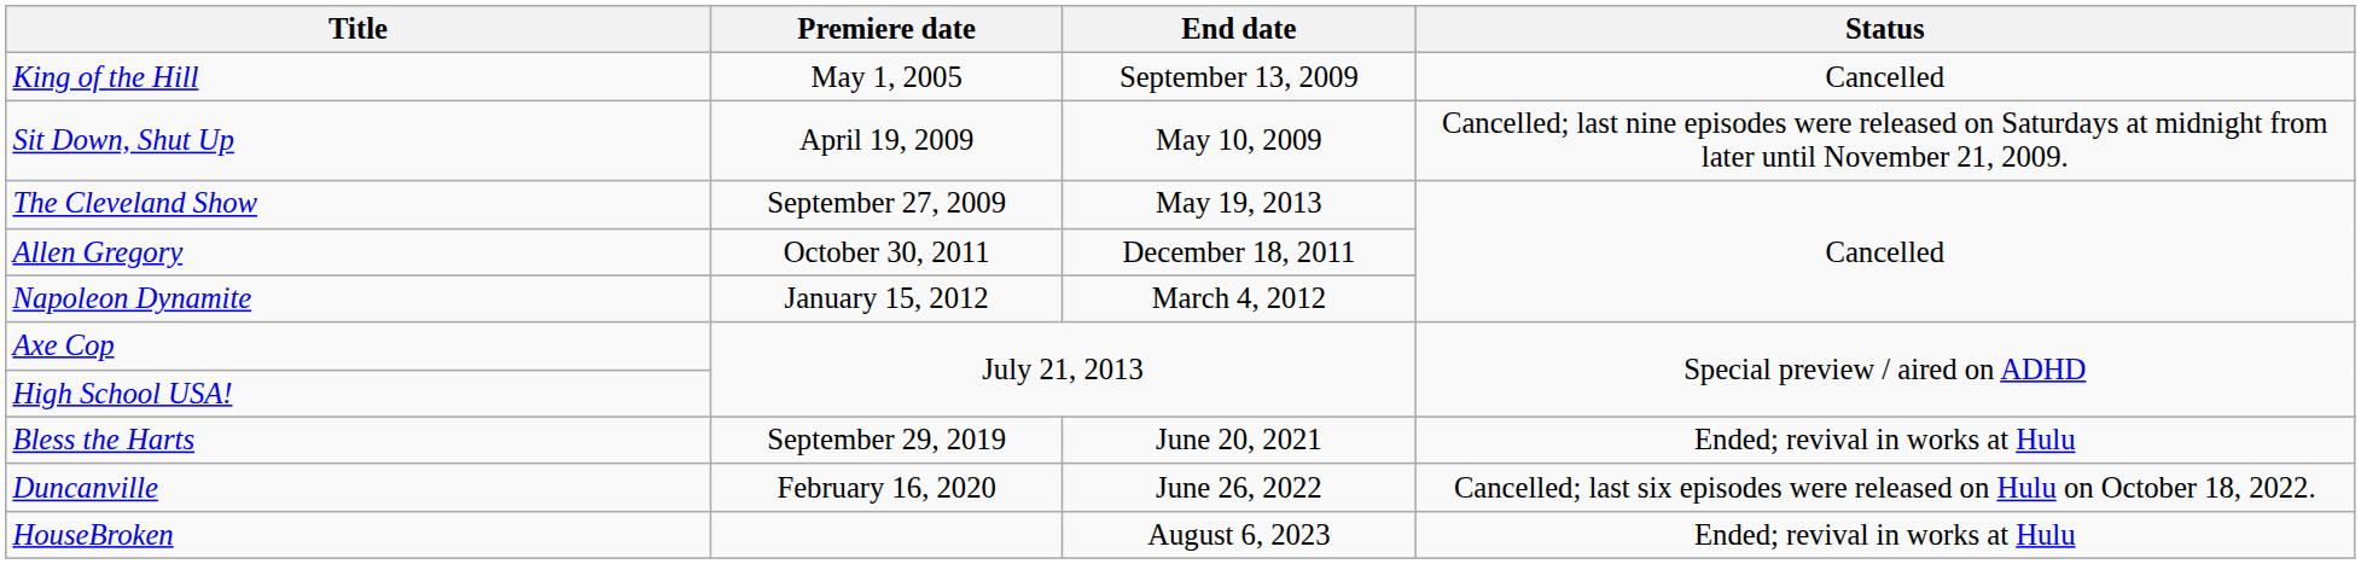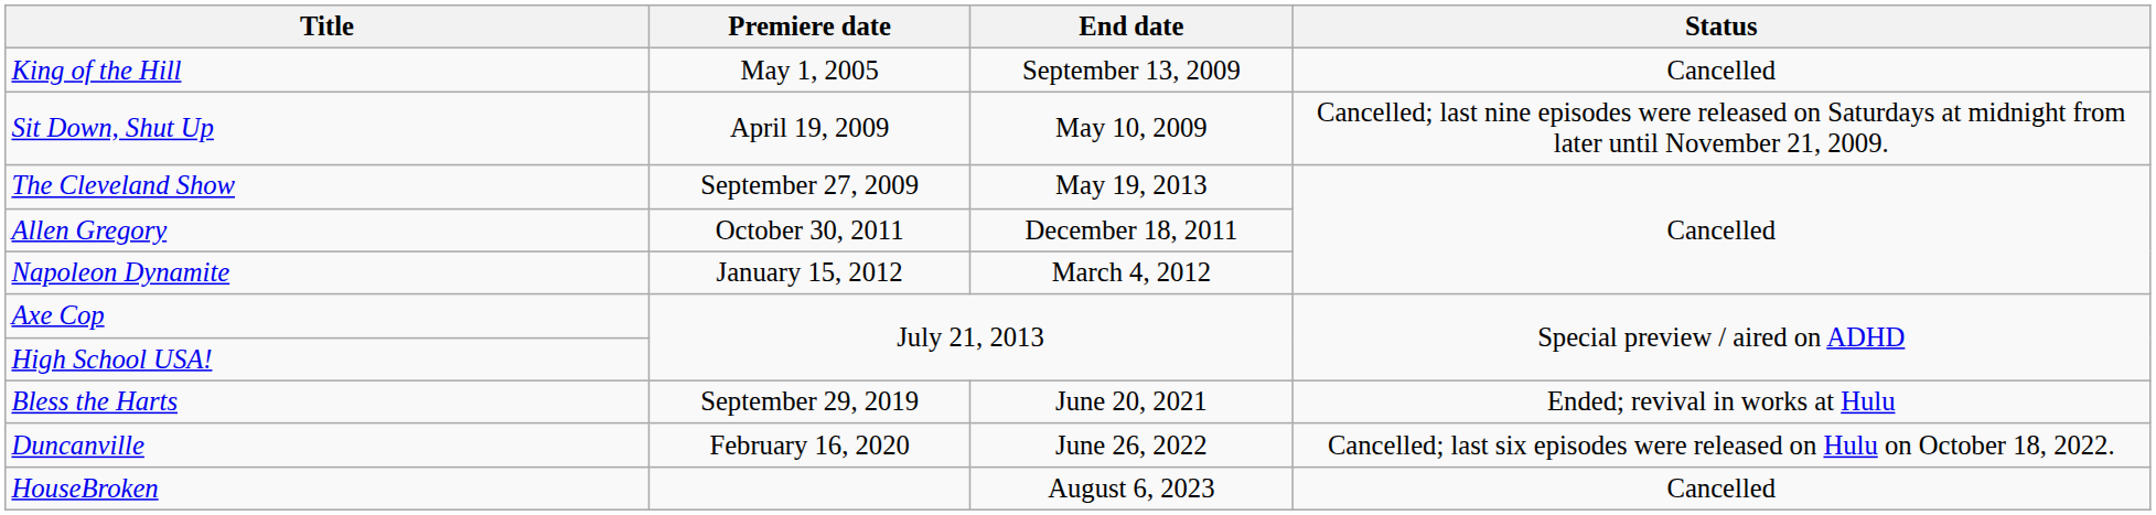HouseBroken | Status: Ended; revival in works at Hulu -> Cancelled
